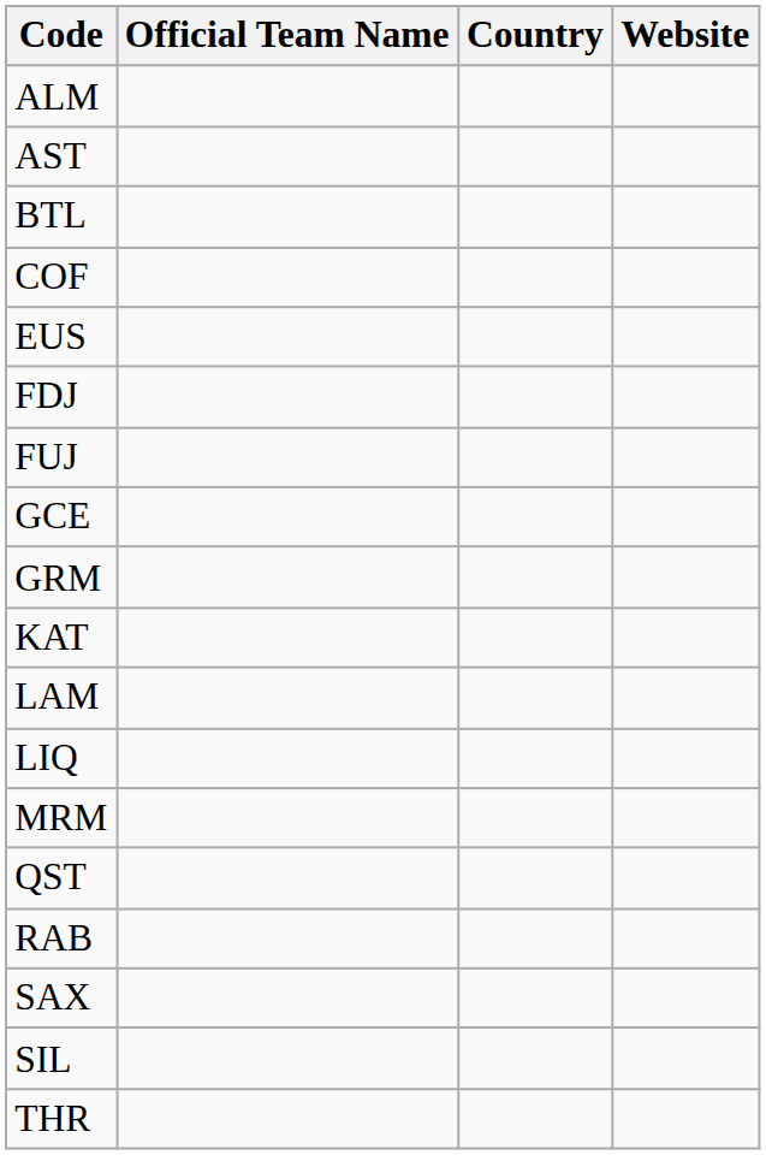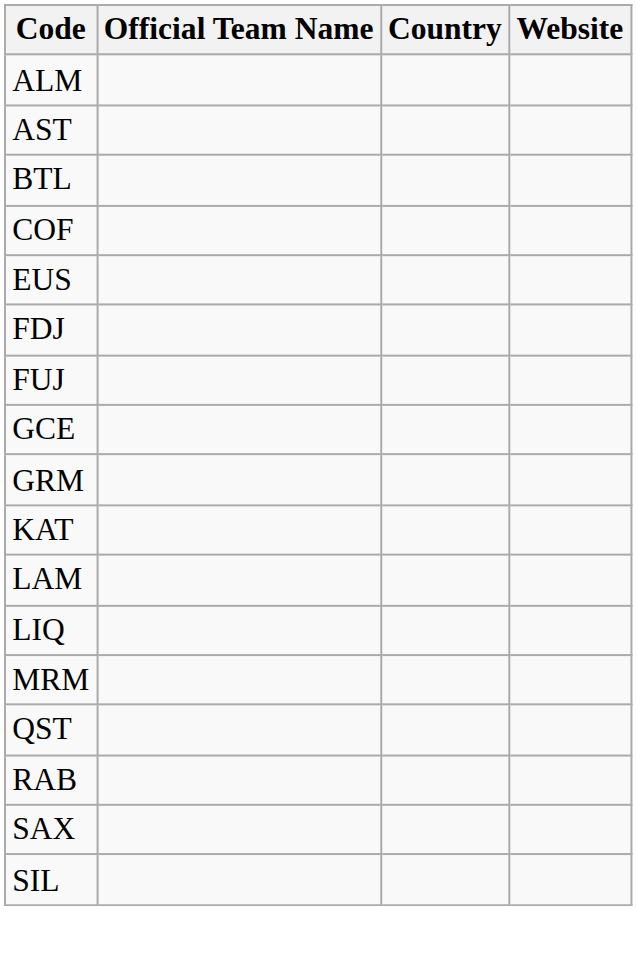- row: THR
